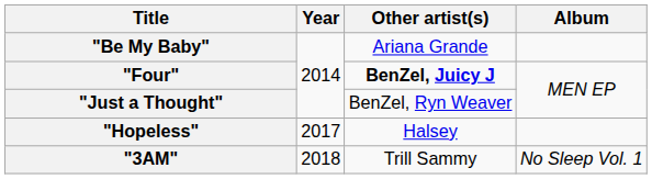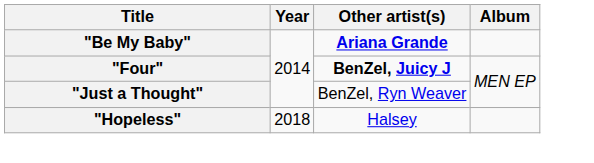"Be My Baby" | Other artist(s): normal -> bold
"Hopeless" | Year: 2017 -> 2018
- row: "3AM" | 2018 | Trill Sammy | No Sleep Vol. 1
